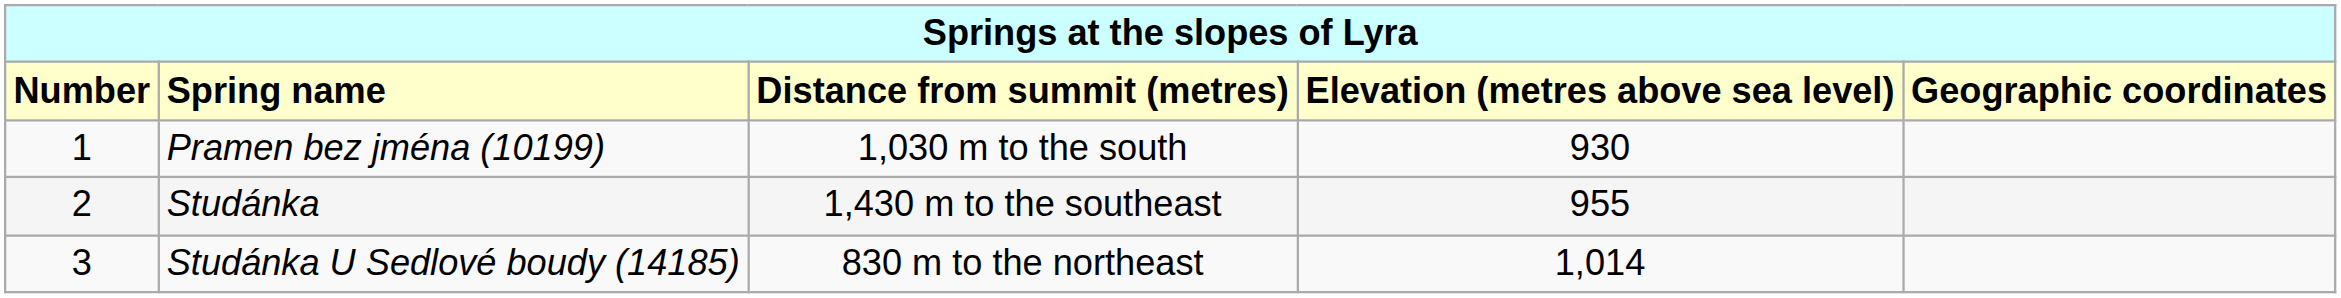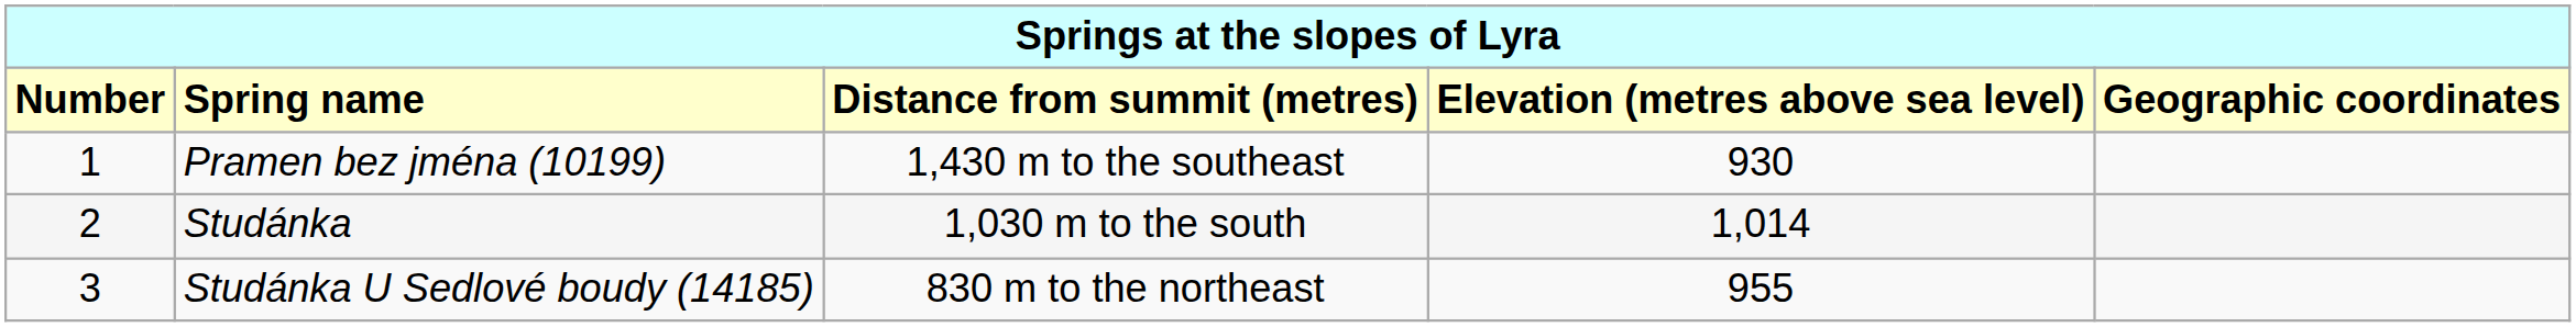Pramen bez jména (10199) | column 3: 1,030 m to the south -> 1,430 m to the southeast
Studánka | column 3: 1,430 m to the southeast -> 1,030 m to the south
Studánka | column 4: 955 -> 1,014
Studánka U Sedlové boudy (14185) | column 4: 1,014 -> 955
